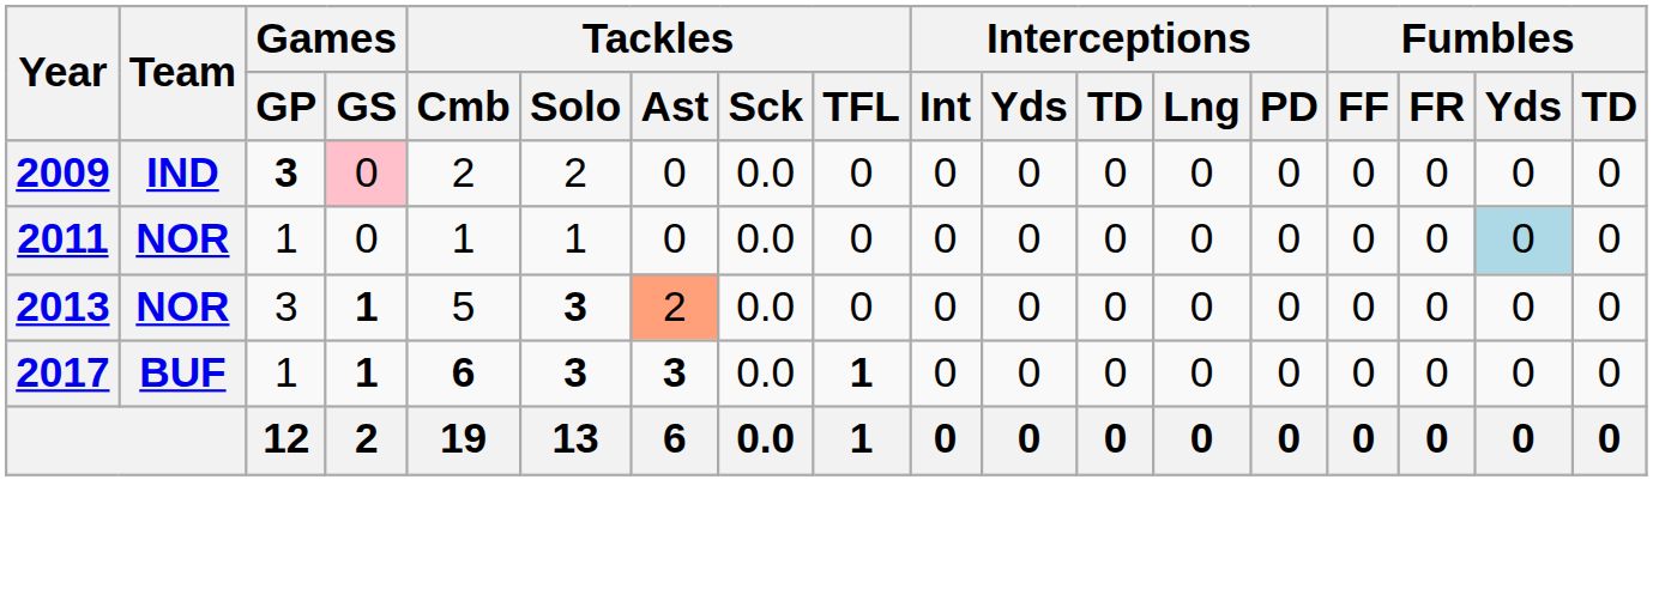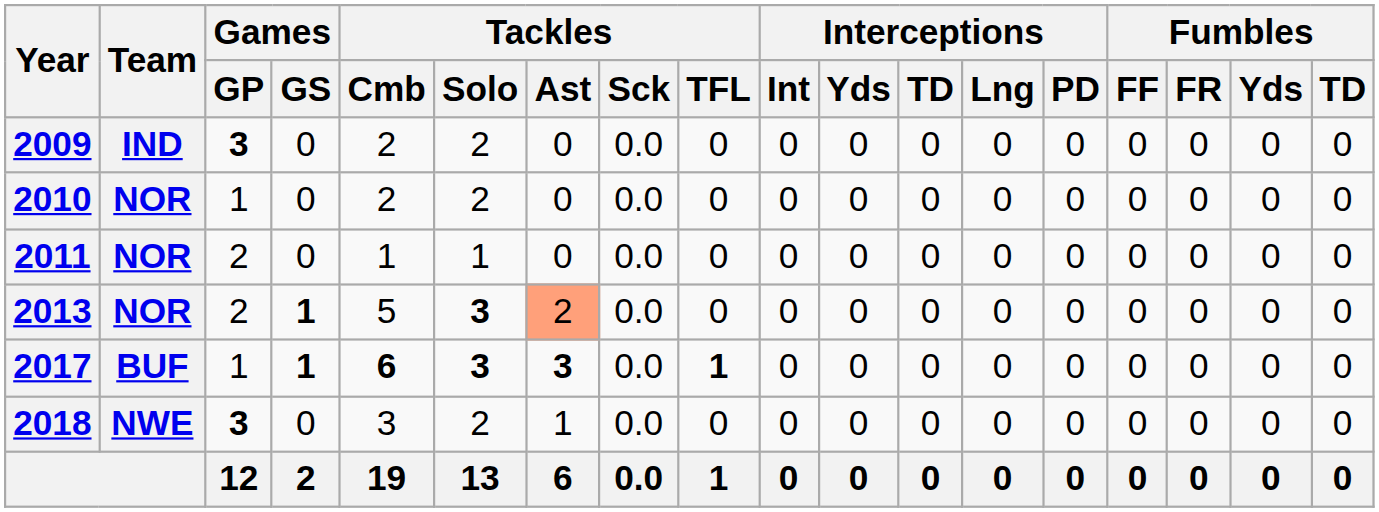2009 | Games / GS: pink background -> no background
+ row: 2010 | NOR | 1 | 0 | 2 | 2 | 0 | 0.0 | 0 | 0 | 0 | 0 | 0 | 0 | 0 | 0 | 0 | 0
2011 | Games / GP: 1 -> 2
2011 | Fumbles / Yds: lightblue background -> no background
2013 | Games / GP: 3 -> 2
+ row: 2018 | NWE | 3 | 0 | 3 | 2 | 1 | 0.0 | 0 | 0 | 0 | 0 | 0 | 0 | 0 | 0 | 0 | 0
